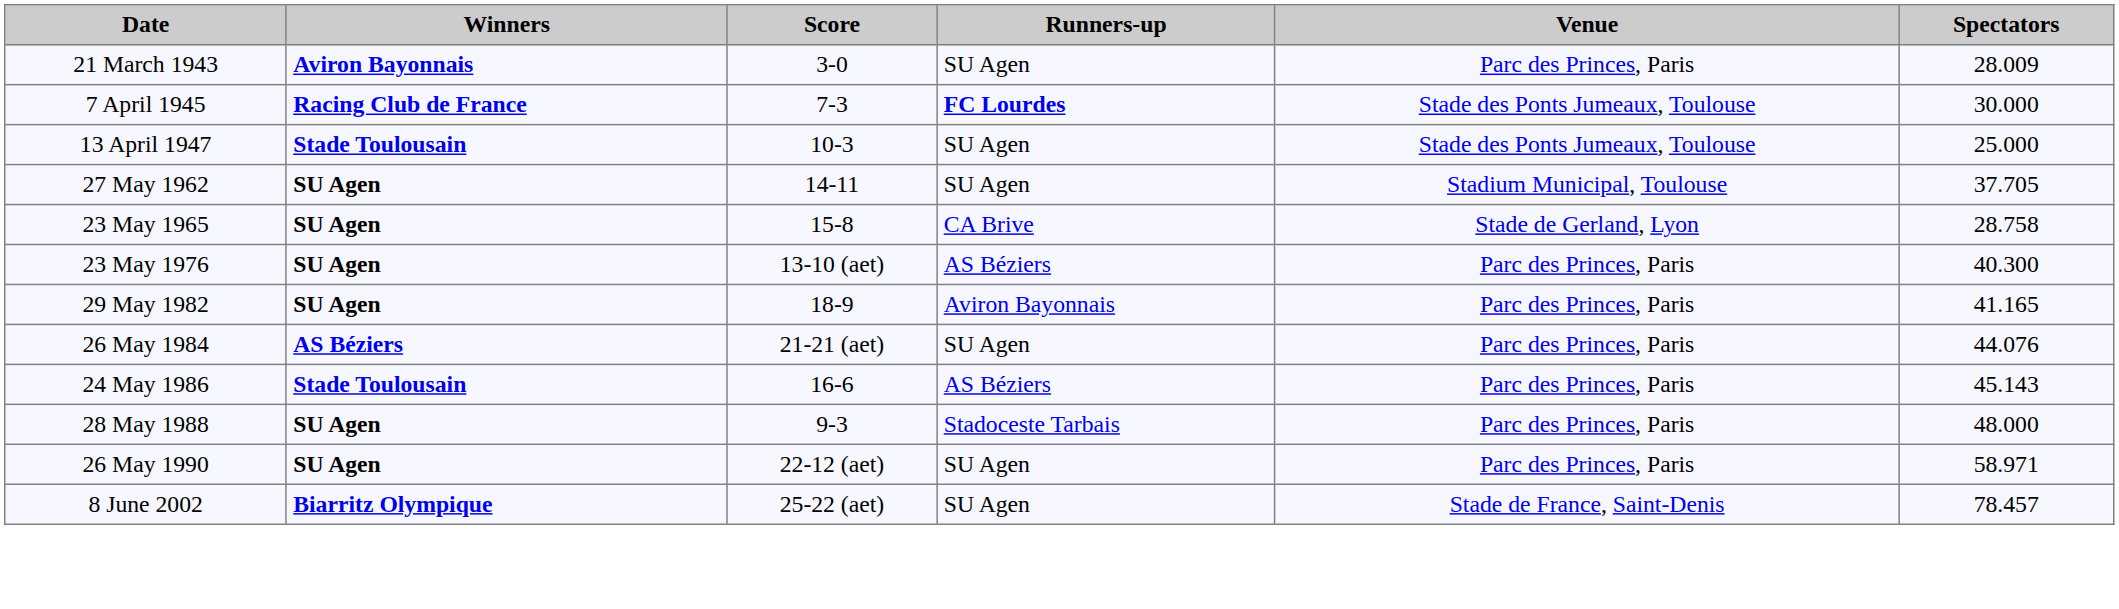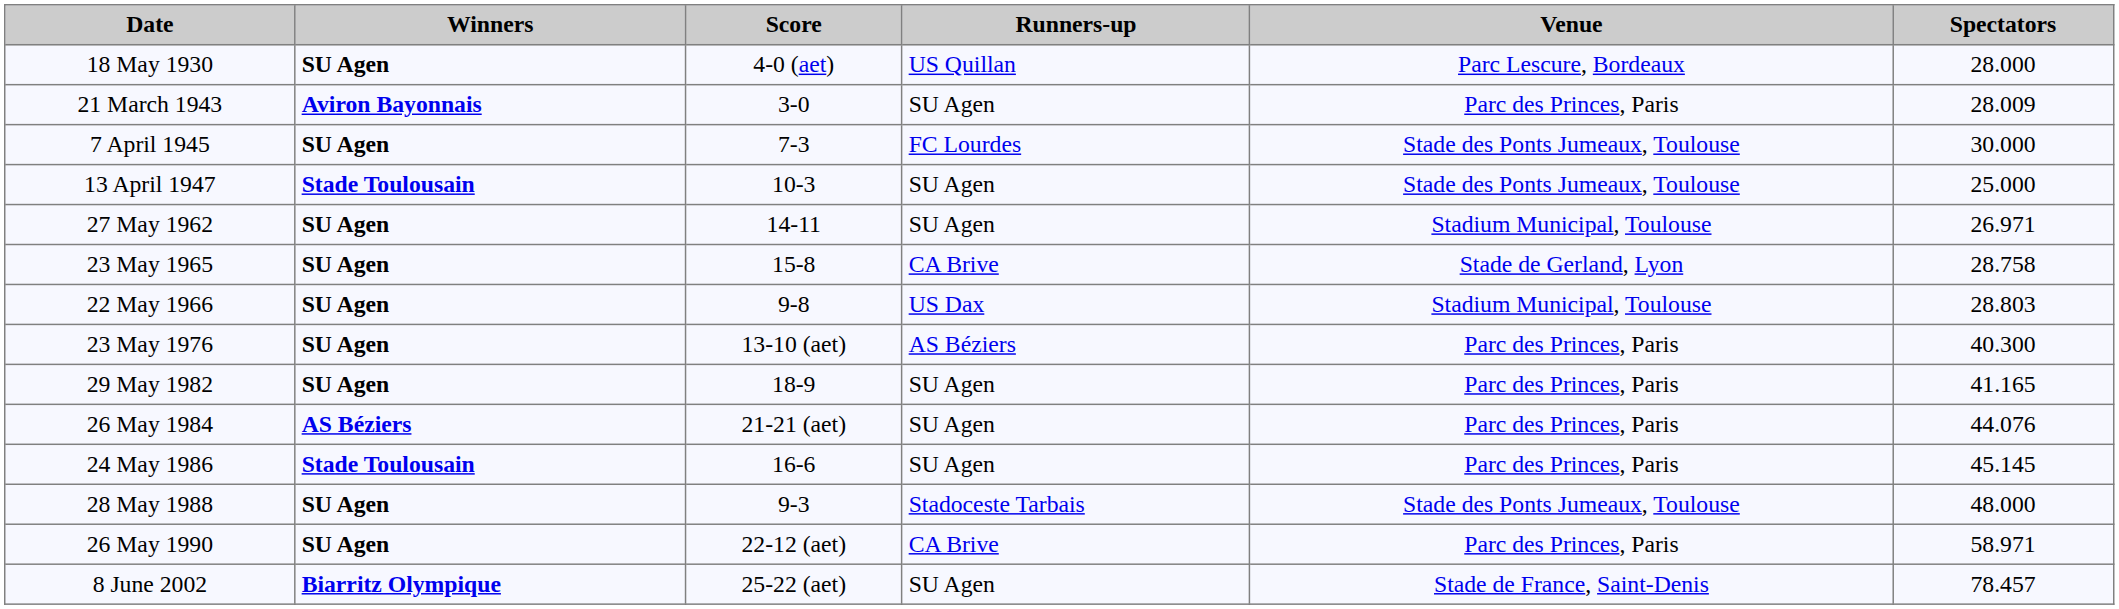+ row: 18 May 1930 | SU Agen | 4-0 (aet) | US Quillan | Parc Lescure, Bordeaux | 28.000
7 April 1945 | Winners: Racing Club de France -> SU Agen
7 April 1945 | Runners-up: bold -> normal
27 May 1962 | Spectators: 37.705 -> 26.971
+ row: 22 May 1966 | SU Agen | 9-8 | US Dax | Stadium Municipal, Toulouse | 28.803
29 May 1982 | Runners-up: Aviron Bayonnais -> SU Agen
24 May 1986 | Runners-up: AS Béziers -> SU Agen
24 May 1986 | Spectators: 45.143 -> 45.145
28 May 1988 | Venue: Parc des Princes, Paris -> Stade des Ponts Jumeaux, Toulouse
26 May 1990 | Runners-up: SU Agen -> CA Brive
